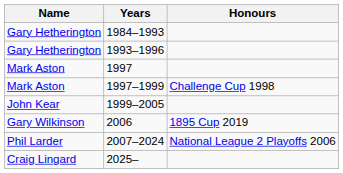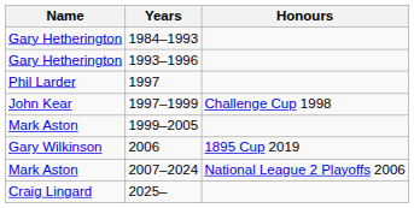1997 | Name: Mark Aston -> Phil Larder
1997–1999 | Name: Mark Aston -> John Kear
1999–2005 | Name: John Kear -> Mark Aston
2007–2024 | Name: Phil Larder -> Mark Aston
